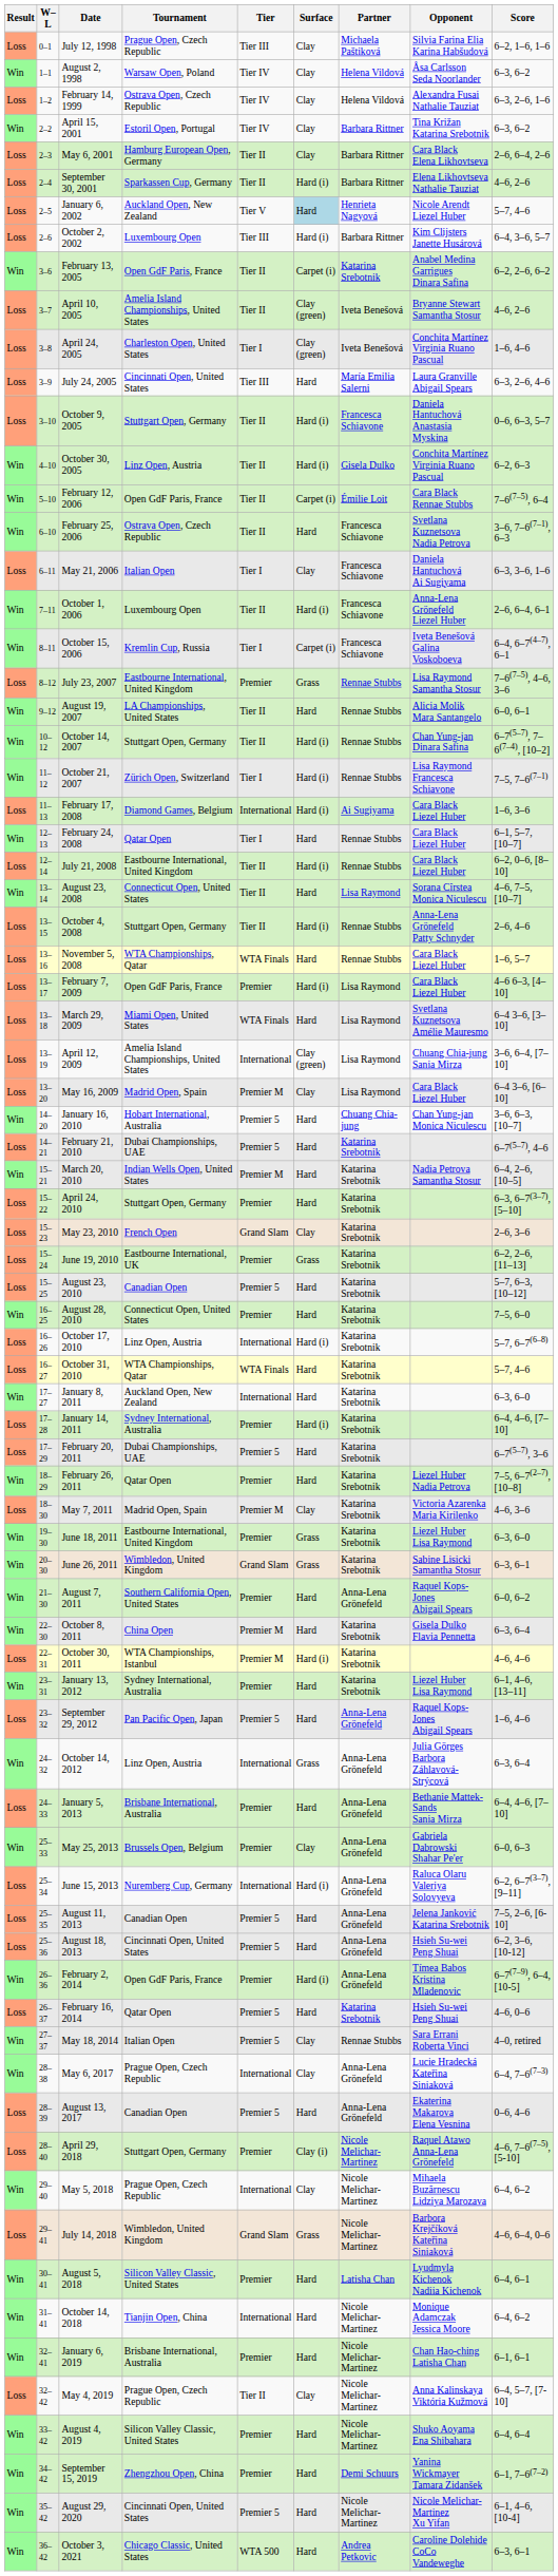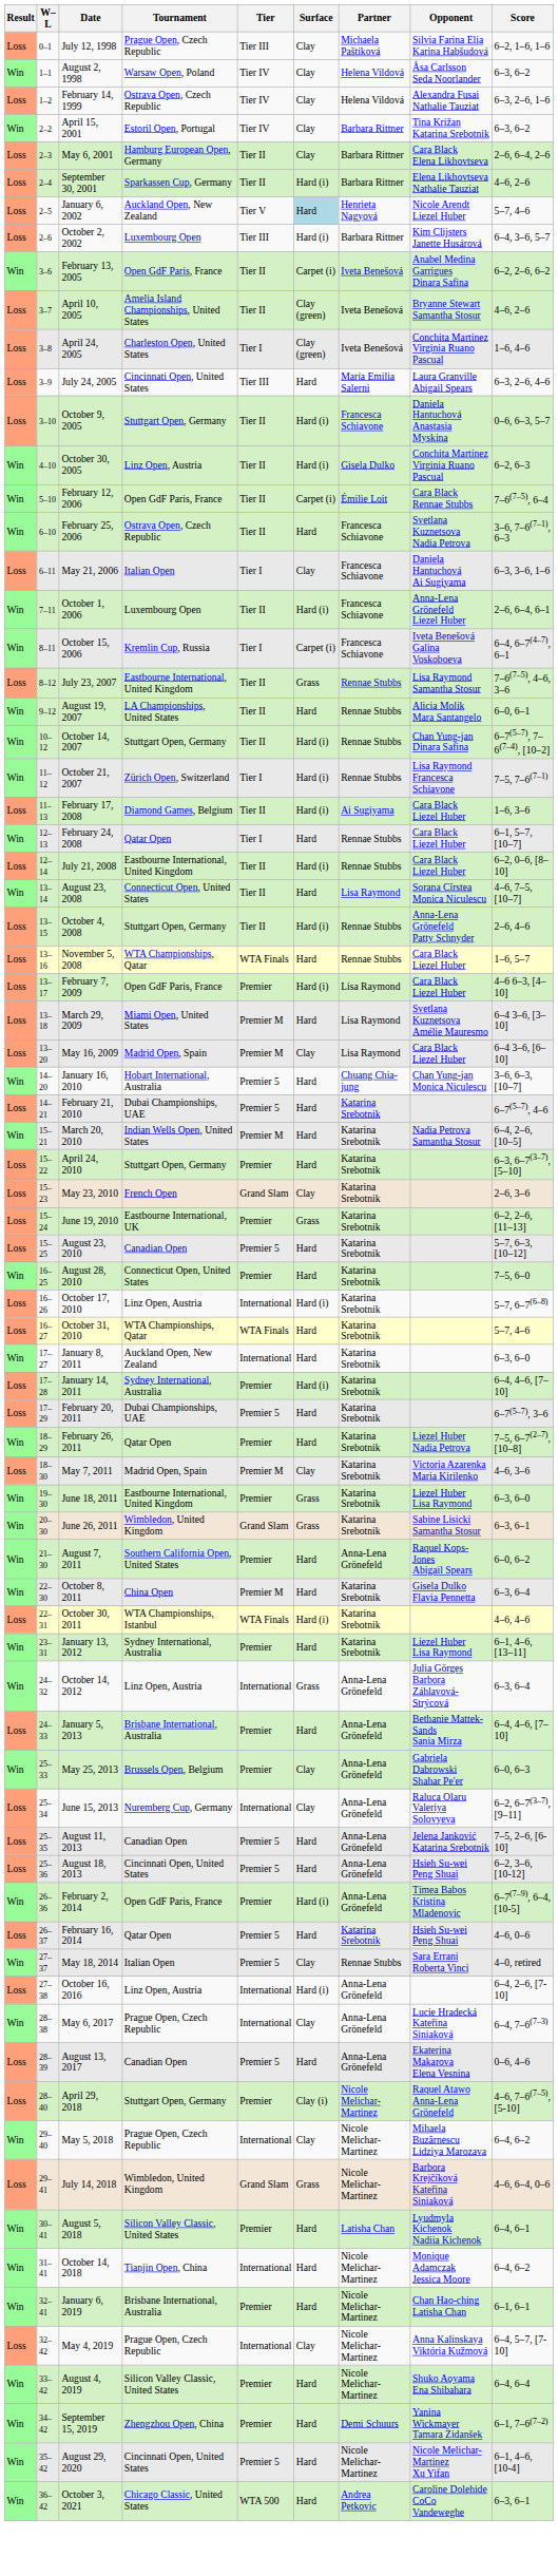February 13, 2005 | Partner: Katarina Srebotnik -> Iveta Benešová
July 23, 2007 | Tier: Premier -> Tier II
February 17, 2008 | Tier: International -> Tier II
March 29, 2009 | Tier: WTA Finals -> Premier M
- row: Loss | 13–19 | April 12, 2009 | Amelia Island Championships, United States | International | Clay (green) | Lisa Raymond | Chuang Chia-jung Sania Mirza | 3–6, 6–4, [7–10]
October 30, 2011 | Tier: Premier M -> WTA Finals
- row: Loss | 23–32 | September 29, 2012 | Pan Pacific Open, Japan | Premier 5 | Hard | Anna-Lena Grönefeld | Raquel Kops-Jones Abigail Spears | 1–6, 4–6
June 15, 2013 | Surface: Hard (i) -> Clay
+ row: Loss | 27–38 | October 16, 2016 | Linz Open, Austria | International | Hard (i) | Anna-Lena Grönefeld | 6–4, 2–6, [7-10]
May 4, 2019 | Tier: Tier II -> International
